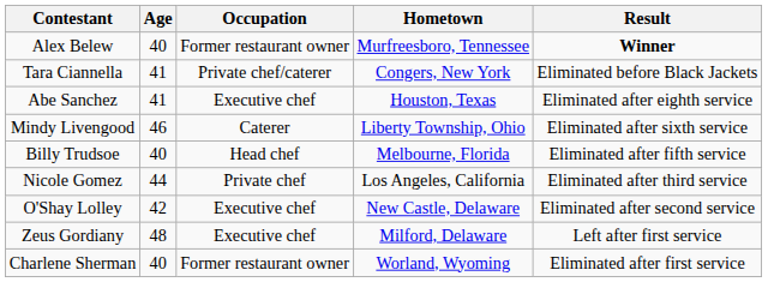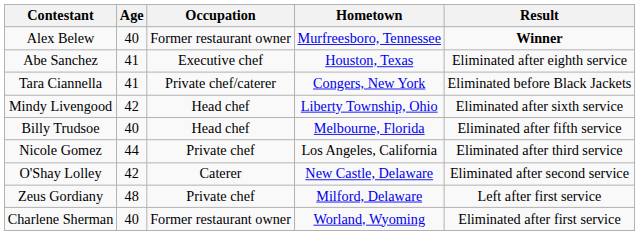rows swapped: Tara Ciannella <-> Abe Sanchez
Mindy Livengood | Age: 46 -> 42
Mindy Livengood | Occupation: Caterer -> Head chef
O'Shay Lolley | Occupation: Executive chef -> Caterer
Zeus Gordiany | Occupation: Executive chef -> Private chef
